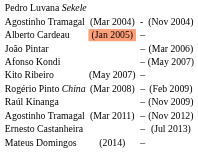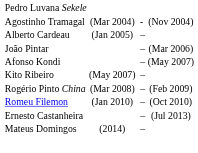Alberto Cardeau | column 2: lightsalmon background -> no background
- row: Raúl Kinanga | – | (Nov 2009)
+ row: Romeu Filemon | (Jan 2010) | – | (Oct 2010)
- row: Agostinho Tramagal | (Mar 2011) | – | (Nov 2012)
